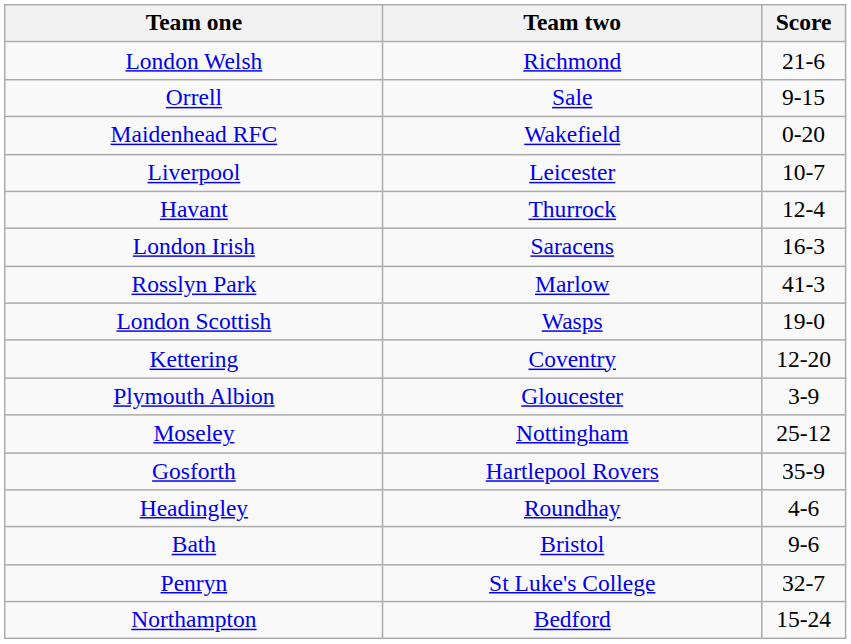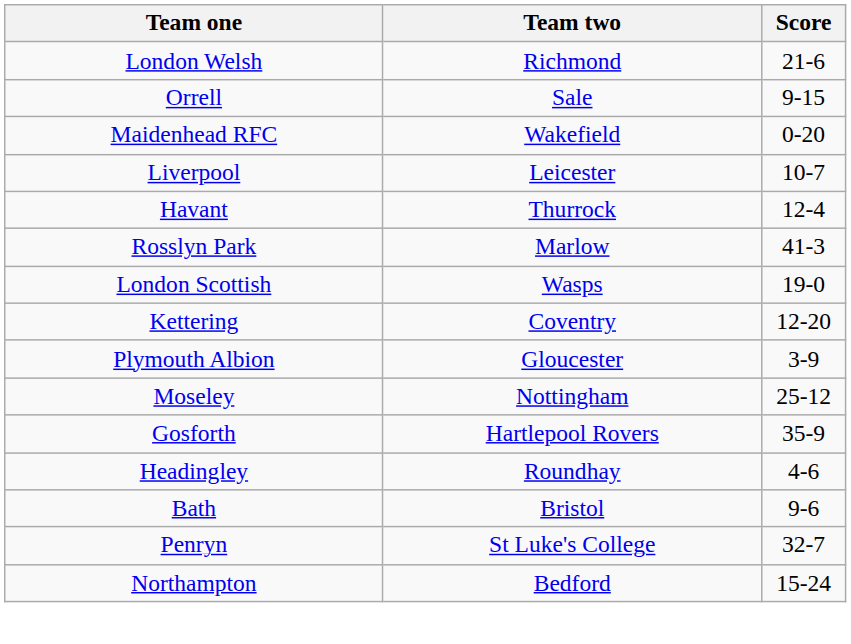- row: London Irish | Saracens | 16-3
